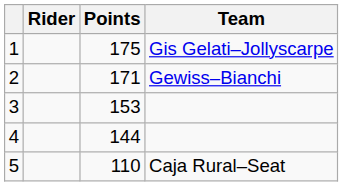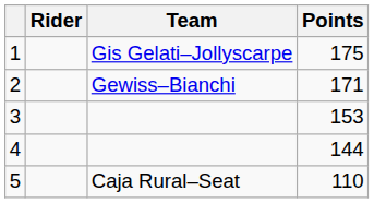columns swapped: Team <-> Points
